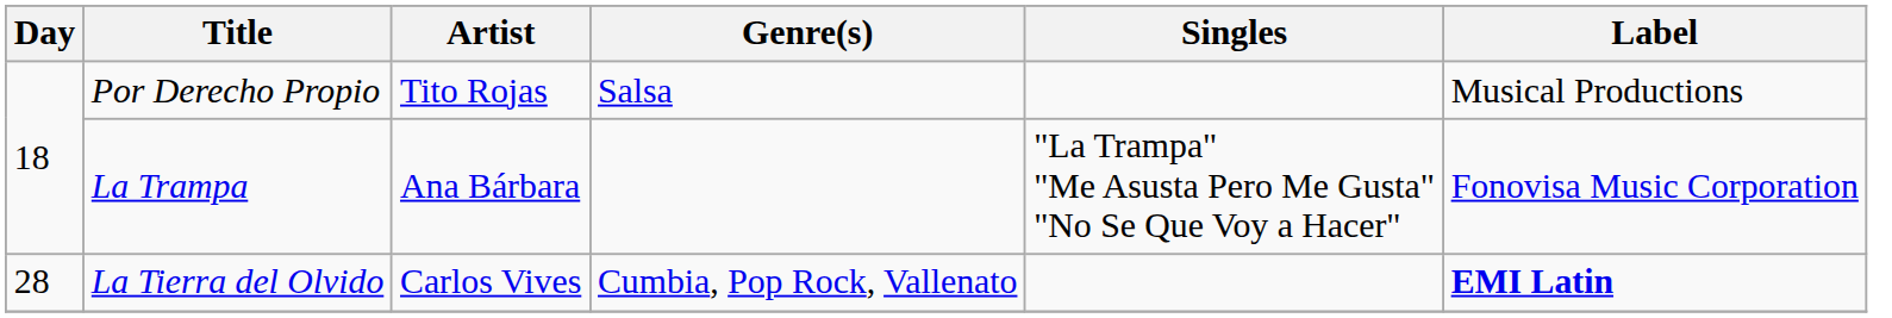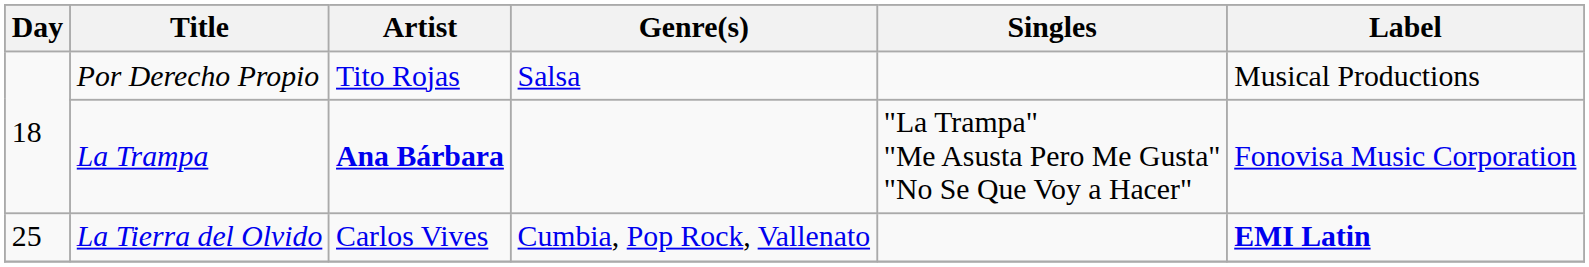La Trampa | Artist: normal -> bold
La Tierra del Olvido | Day: 28 -> 25
